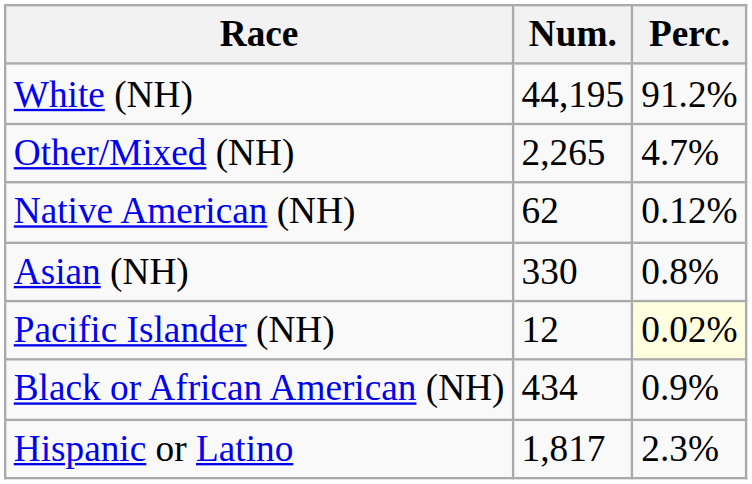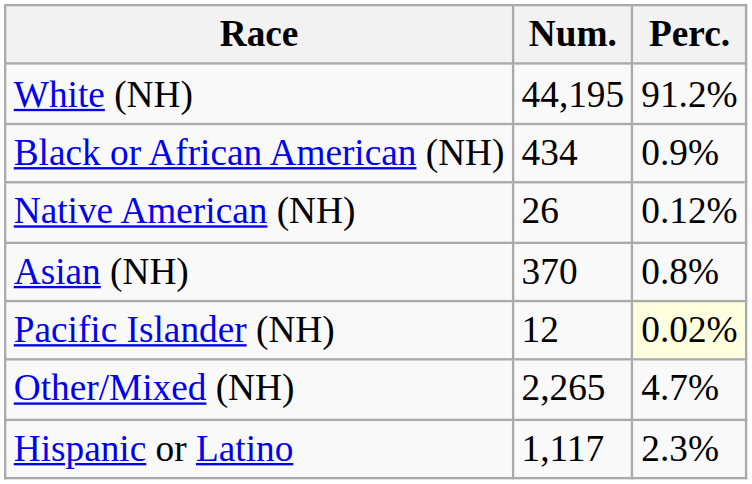rows swapped: Black or African American (NH) <-> Other/Mixed (NH)
Native American (NH) | Num.: 62 -> 26
Asian (NH) | Num.: 330 -> 370
Hispanic or Latino | Num.: 1,817 -> 1,117
